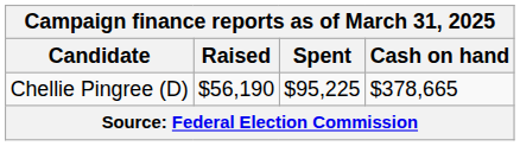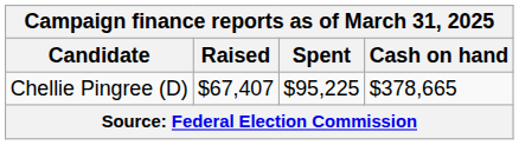Chellie Pingree (D) | Raised: $56,190 -> $67,407
